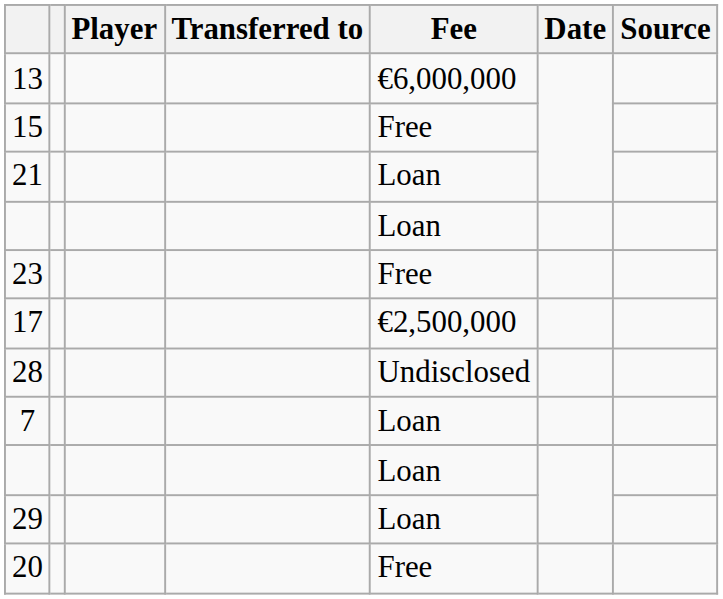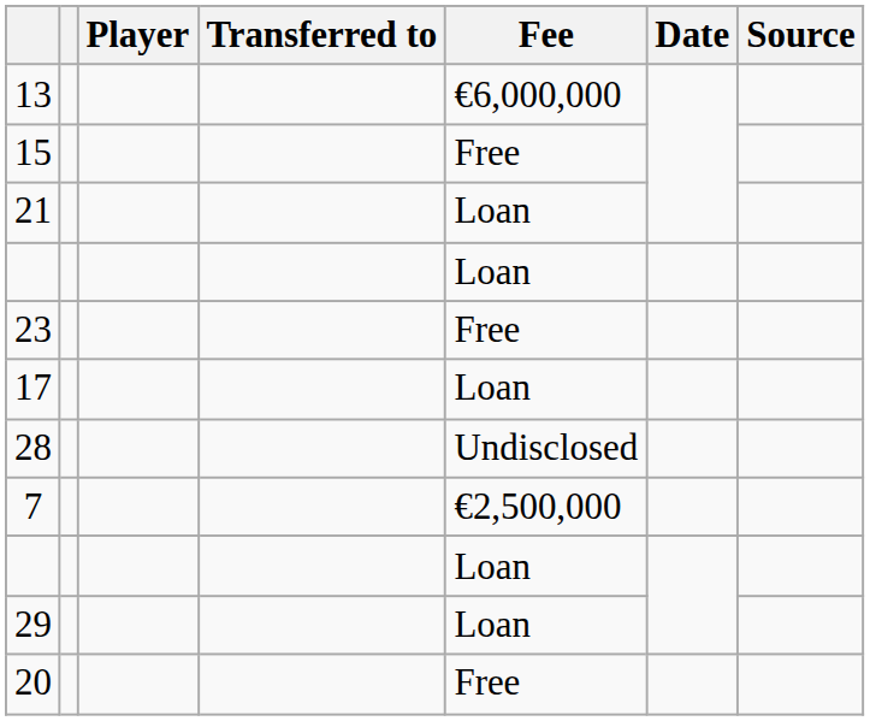17 | Fee: €2,500,000 -> Loan
7 | Fee: Loan -> €2,500,000
